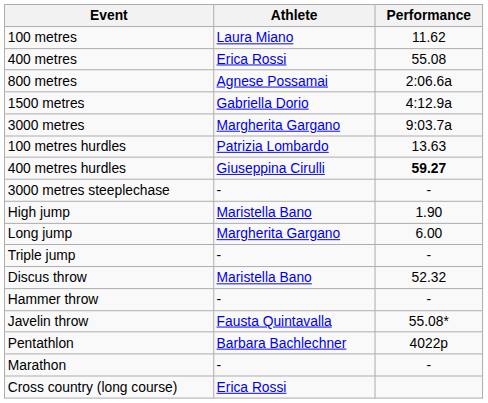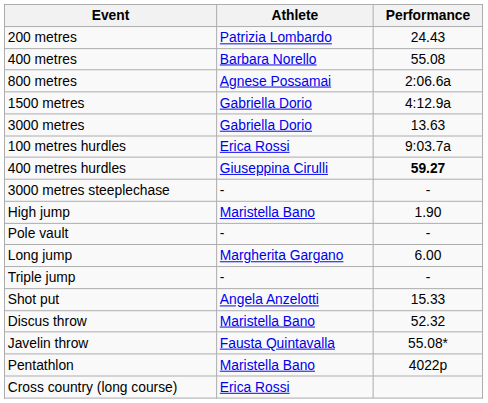- row: 100 metres | Laura Miano | 11.62
+ row: 200 metres | Patrizia Lombardo | 24.43
400 metres | Athlete: Erica Rossi -> Barbara Norello
3000 metres | Athlete: Margherita Gargano -> Gabriella Dorio
3000 metres | Performance: 9:03.7a -> 13.63
100 metres hurdles | Athlete: Patrizia Lombardo -> Erica Rossi
100 metres hurdles | Performance: 13.63 -> 9:03.7a
+ row: Pole vault | - | -
+ row: Shot put | Angela Anzelotti | 15.33
- row: Hammer throw | - | -
Pentathlon | Athlete: Barbara Bachlechner -> Maristella Bano
- row: Marathon | - | -
